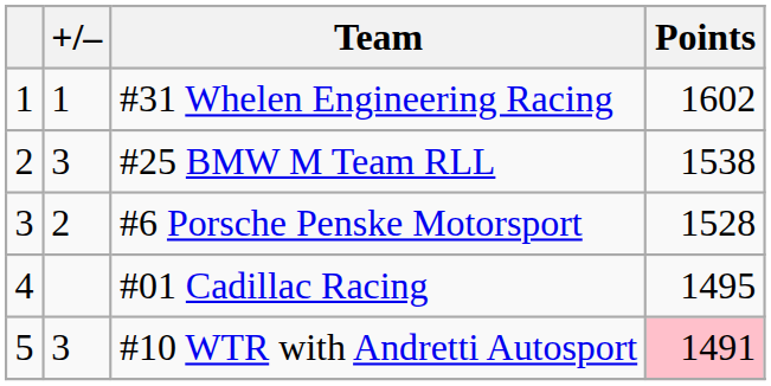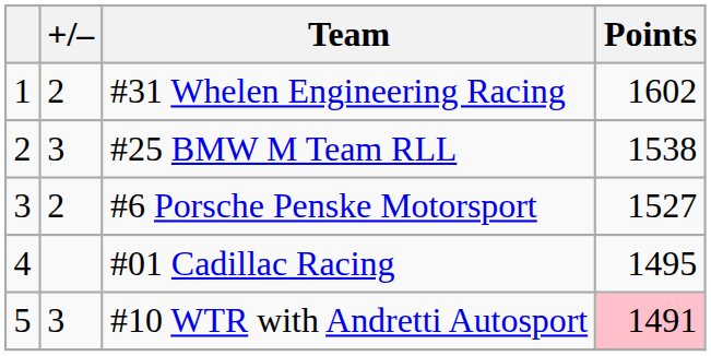#31 Whelen Engineering Racing | +/–: 1 -> 2
#6 Porsche Penske Motorsport | Points: 1528 -> 1527
